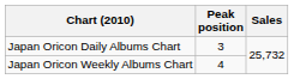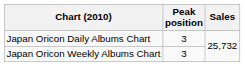Japan Oricon Weekly Albums Chart | Peak position: 4 -> 3
